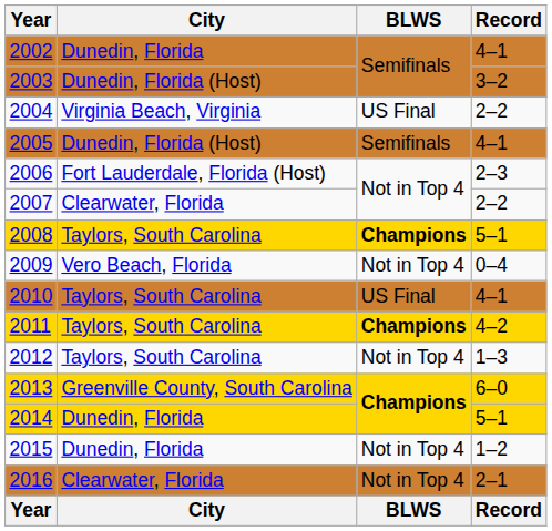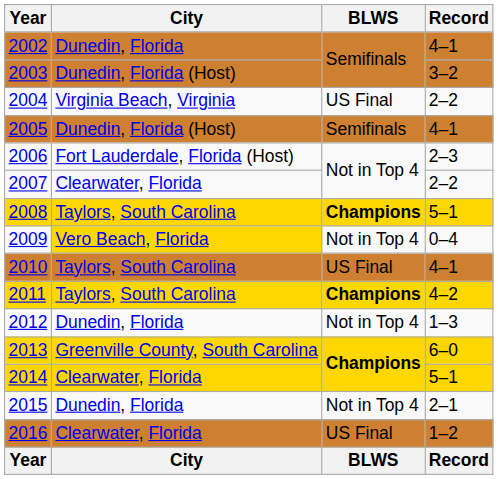2009 | City: no background -> gold background
2012 | City: Taylors, South Carolina -> Dunedin, Florida
2014 | City: Dunedin, Florida -> Clearwater, Florida
2015 | Record: 1–2 -> 2–1
2016 | BLWS: Not in Top 4 -> US Final
2016 | Record: 2–1 -> 1–2
